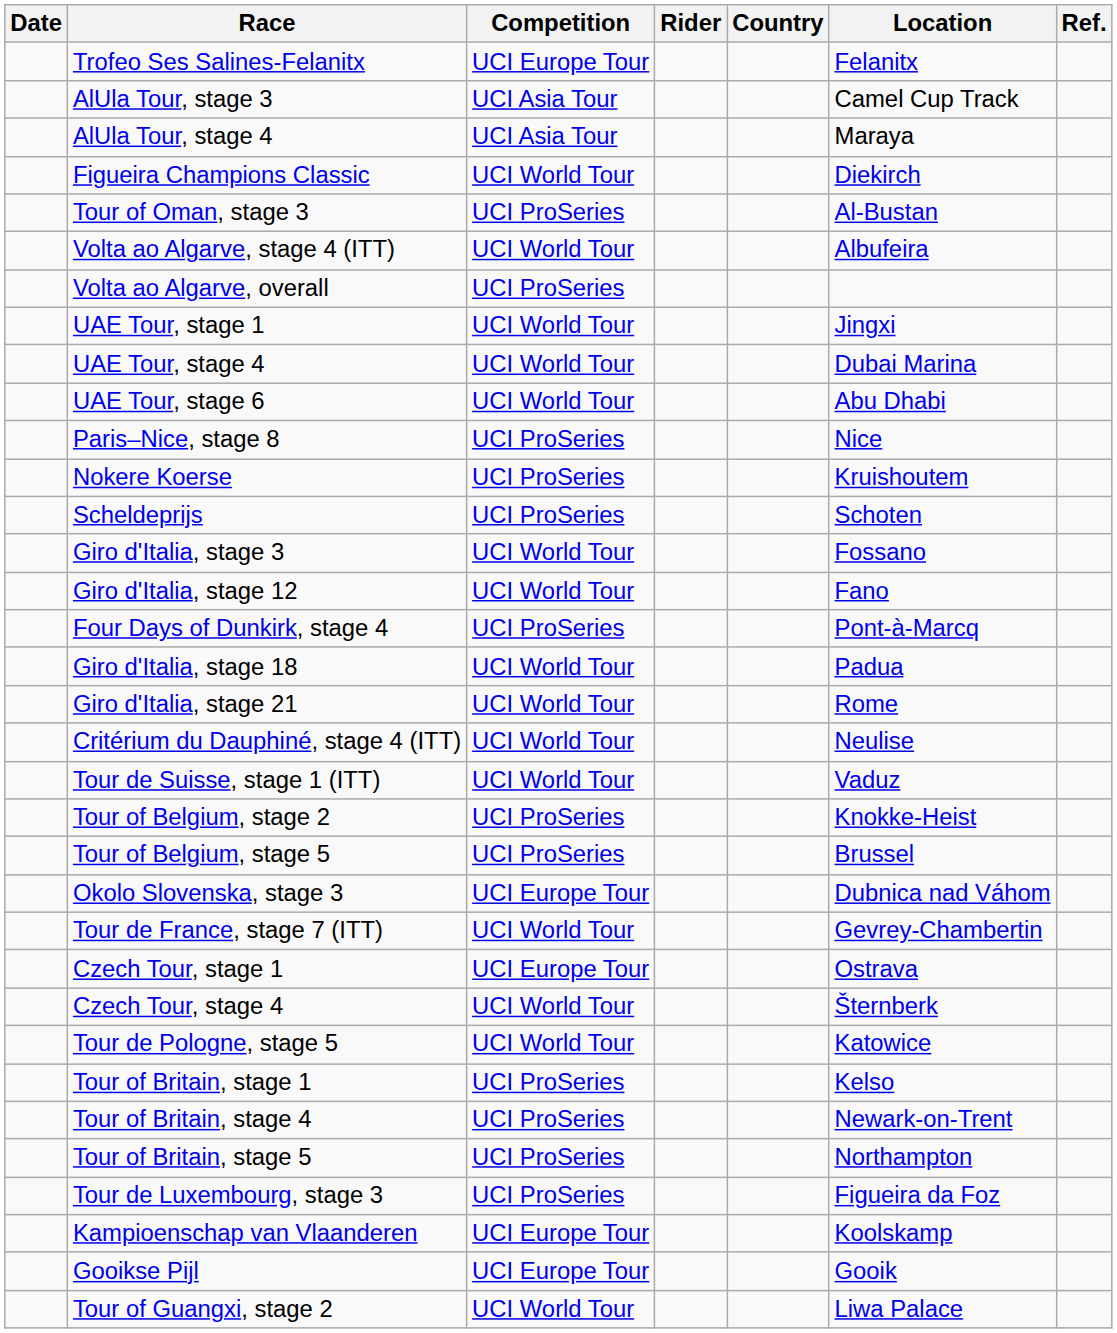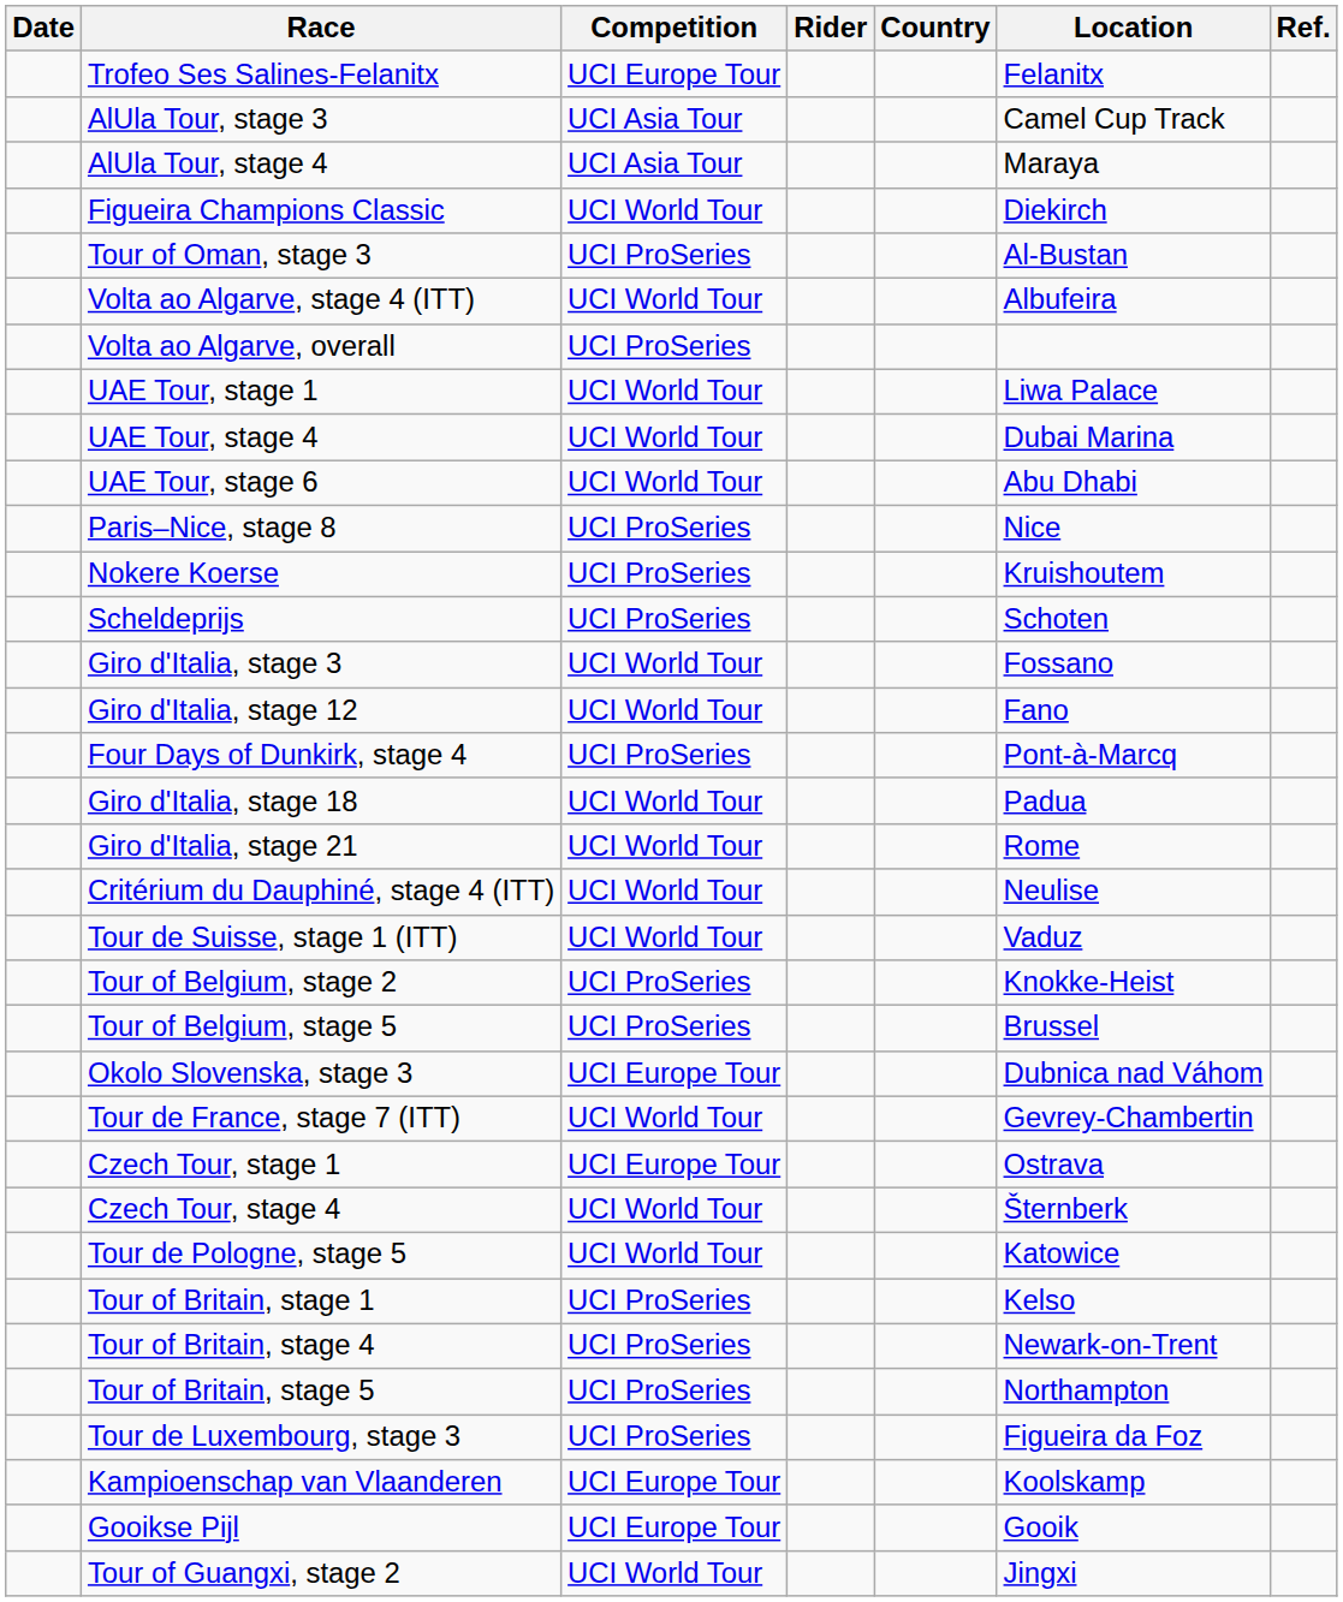UAE Tour, stage 1 | Location: Jingxi -> Liwa Palace
Tour of Guangxi, stage 2 | Location: Liwa Palace -> Jingxi
